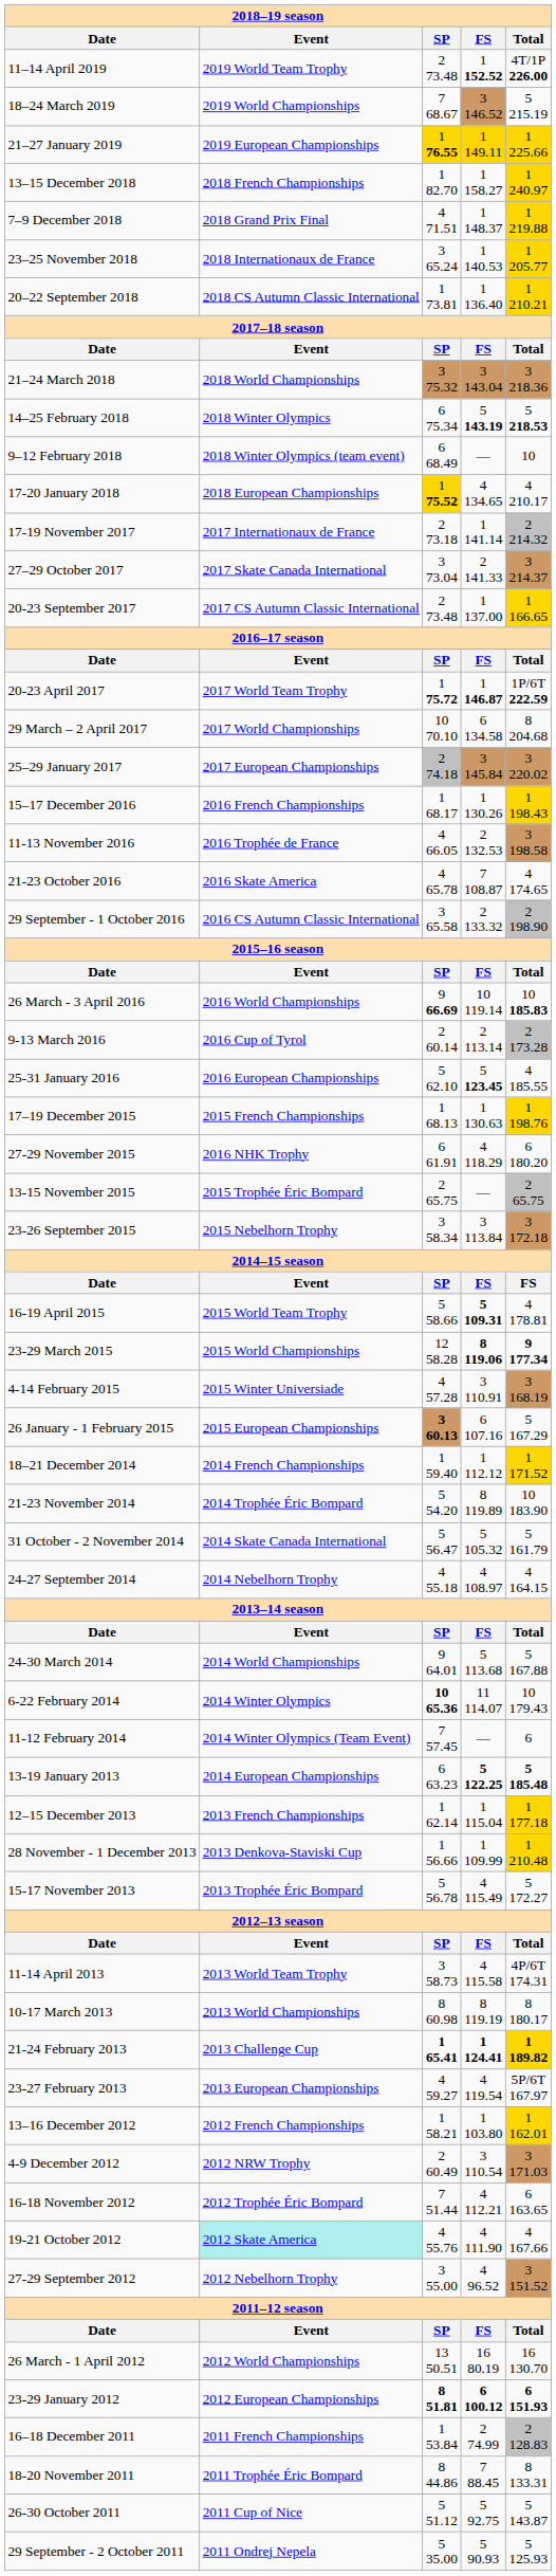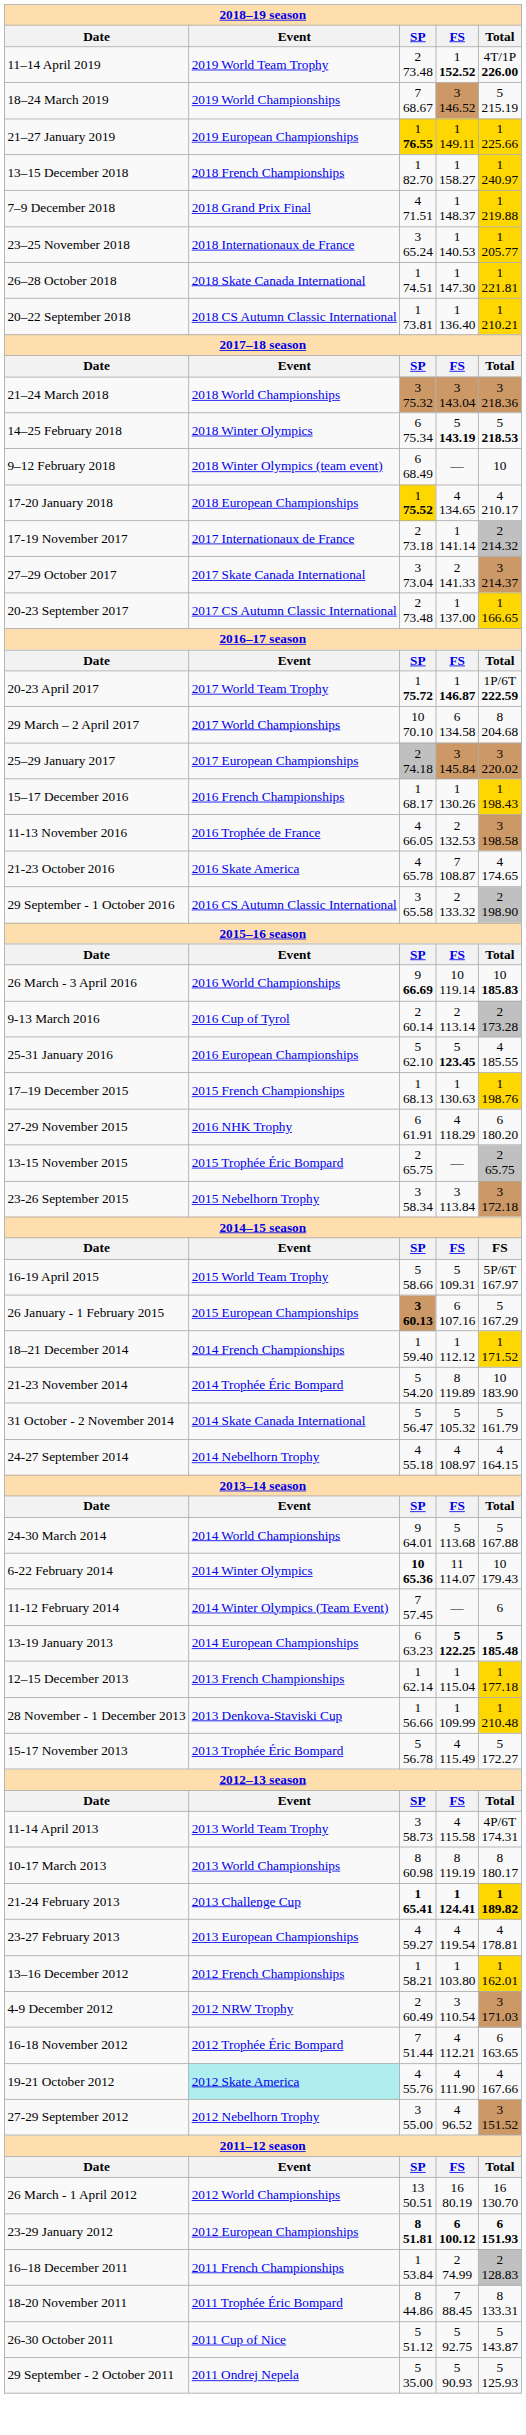+ row: 26–28 October 2018 | 2018 Skate Canada International | 1 74.51 | 1 147.30 | 1 221.81
16-19 April 2015 | FS: bold -> normal
16-19 April 2015 | Total: 4 178.81 -> 5P/6T 167.97
- row: 23-29 March 2015 | 2015 World Championships | 12 58.28 | 8 119.06 | 9 177.34
- row: 4-14 February 2015 | 2015 Winter Universiade | 4 57.28 | 3 110.91 | 3 168.19
23-27 February 2013 | Total: 5P/6T 167.97 -> 4 178.81
